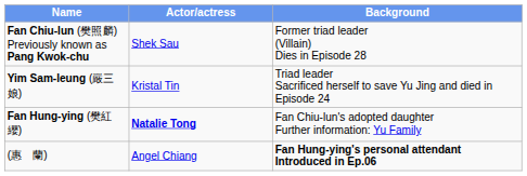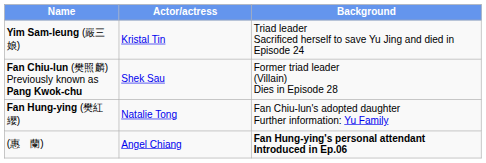rows swapped: Fan Chiu-lun (樊照麟) Previously known as Pang Kwok-chu <-> Yim Sam-leung (嚴三娘)
Fan Hung-ying (樊紅纓) | Actor/actress: bold -> normal
